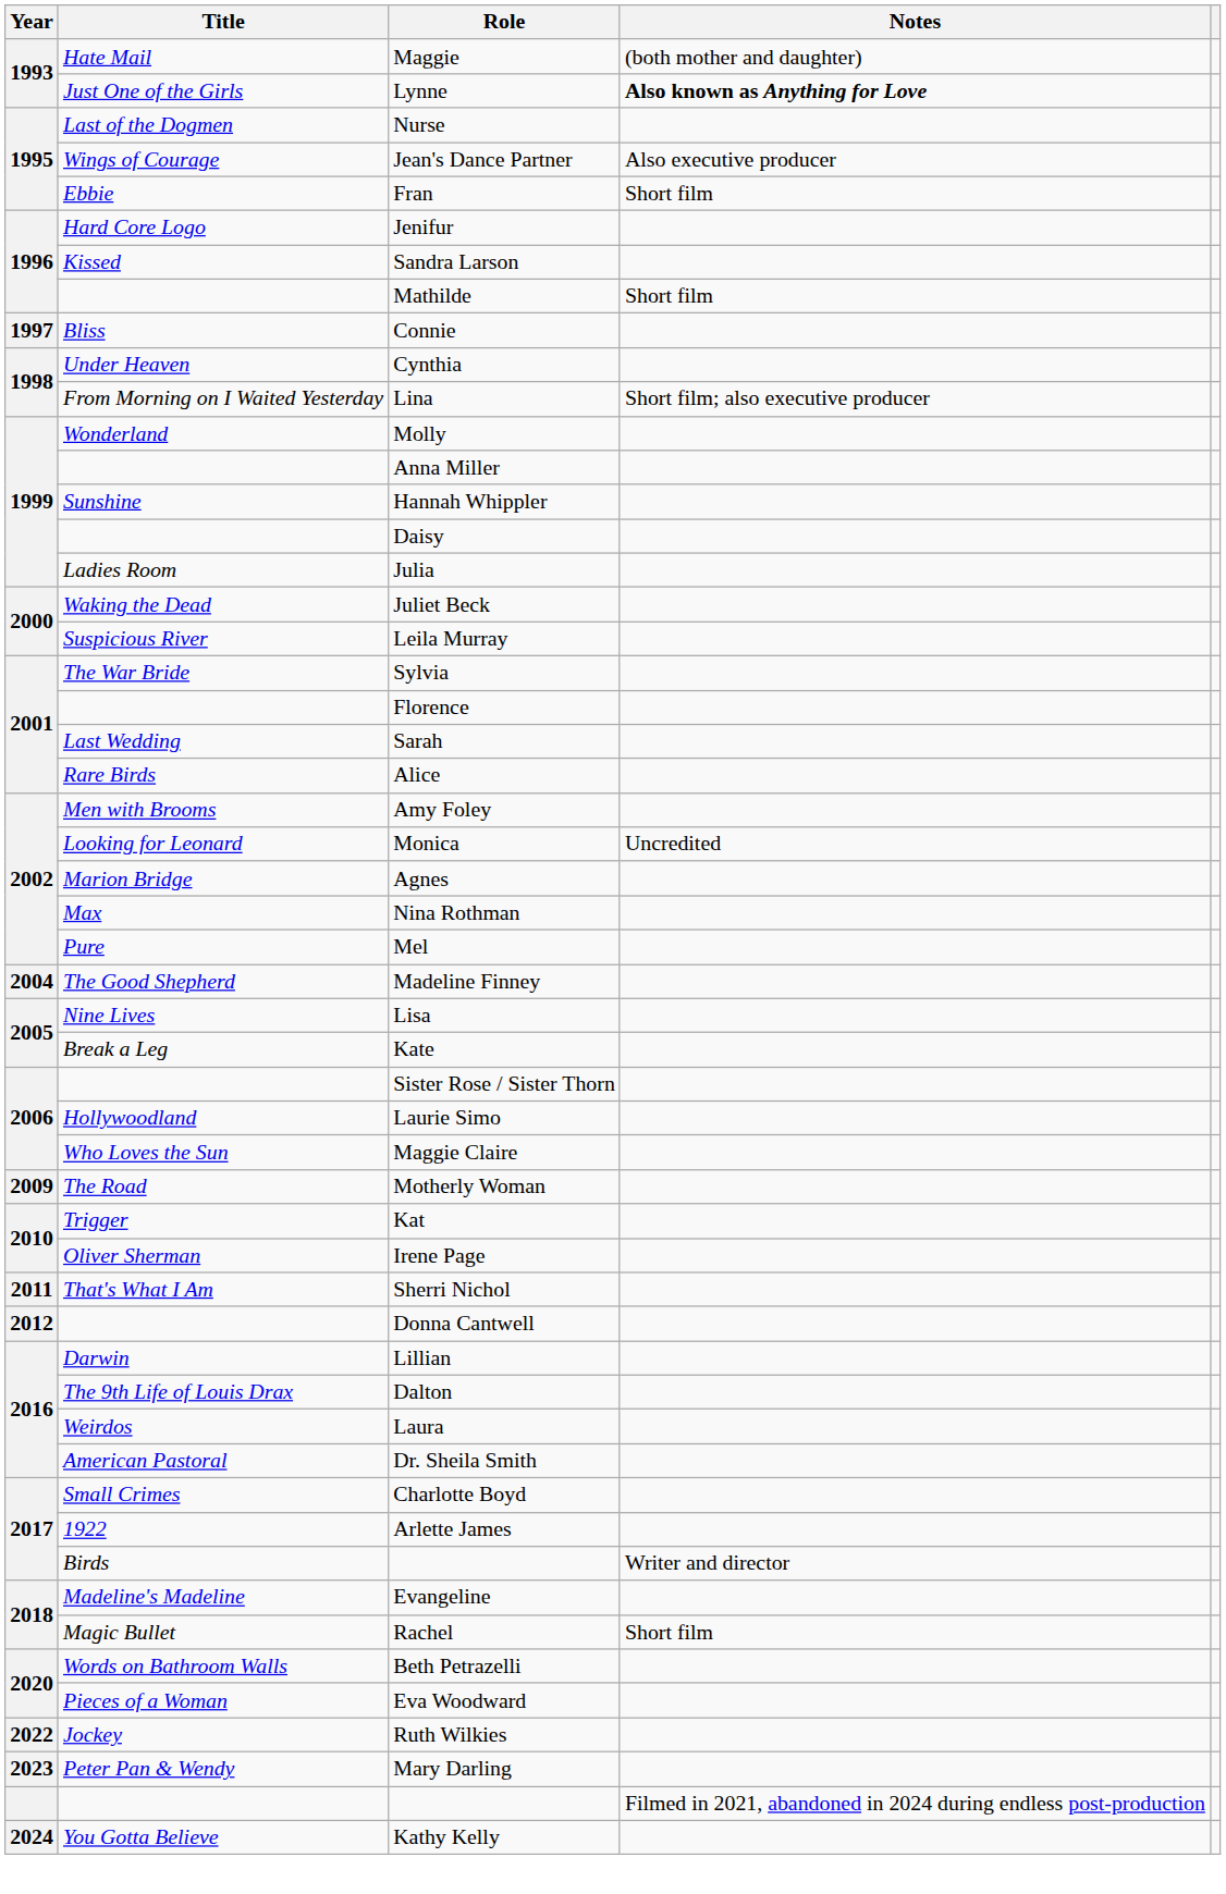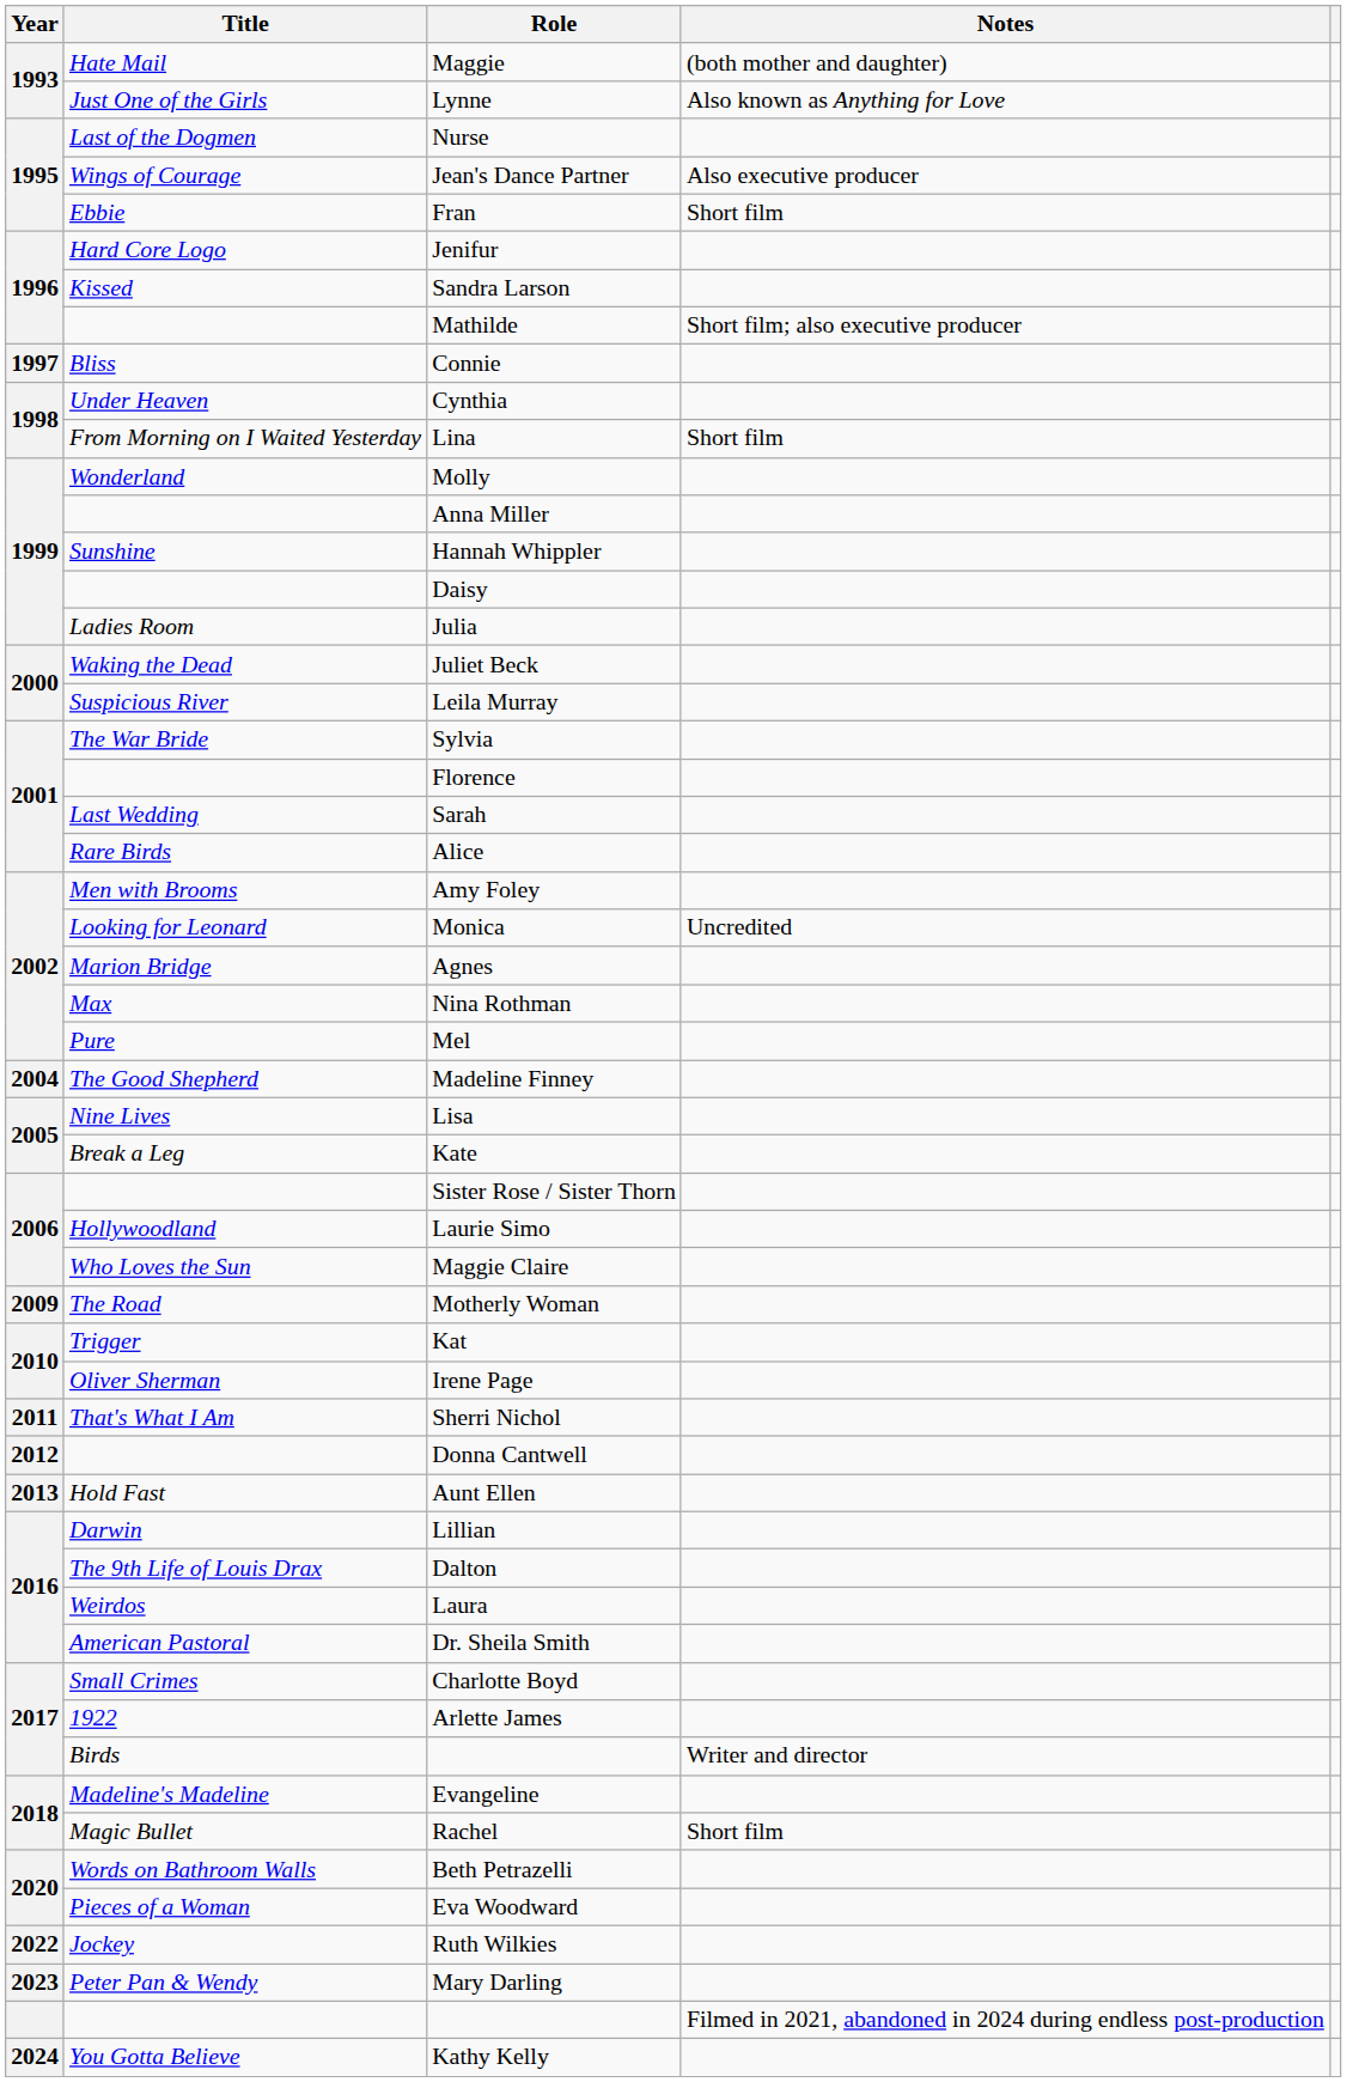Lynne | Notes: bold -> normal
Mathilde | Notes: Short film -> Short film; also executive producer
Lina | Notes: Short film; also executive producer -> Short film
+ row: 2013 | Hold Fast | Aunt Ellen
